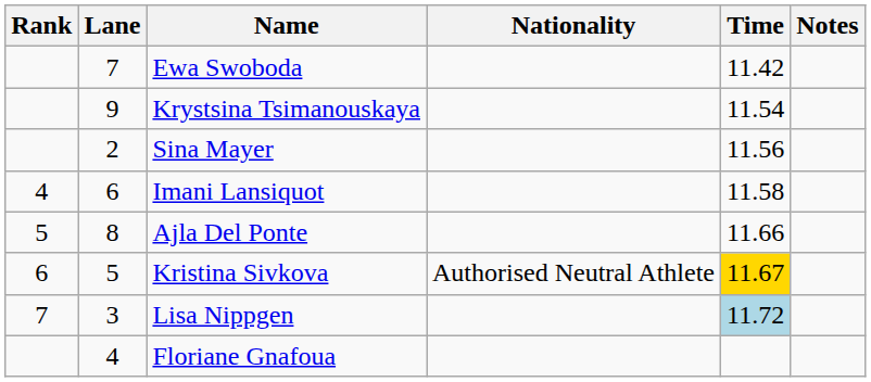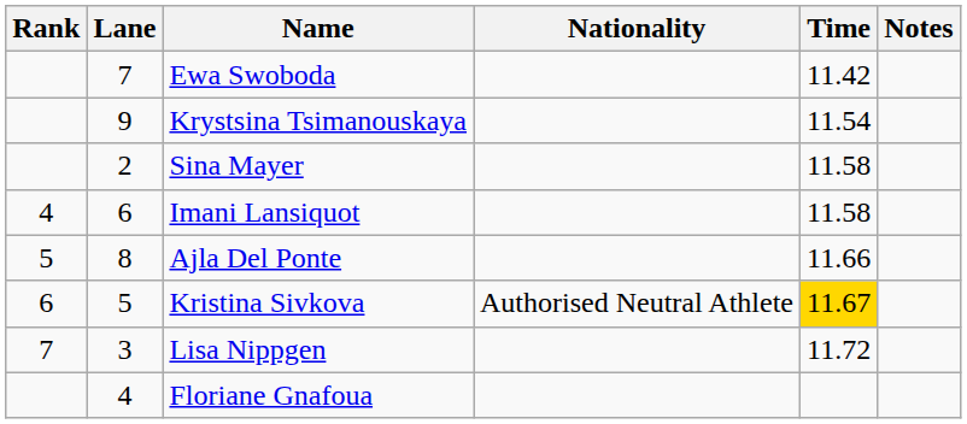Sina Mayer | Time: 11.56 -> 11.58
Lisa Nippgen | Time: lightblue background -> no background
